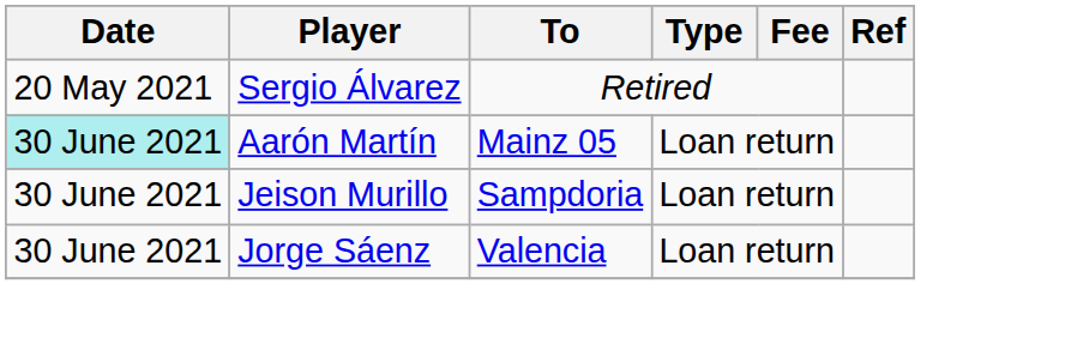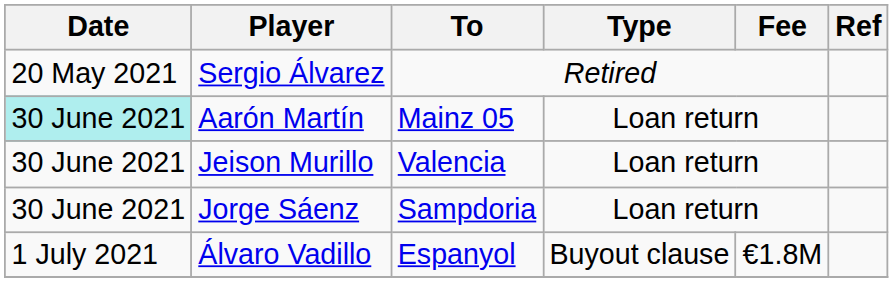Jeison Murillo | To: Sampdoria -> Valencia
Jorge Sáenz | To: Valencia -> Sampdoria
+ row: 1 July 2021 | Álvaro Vadillo | Espanyol | Buyout clause | €1.8M
